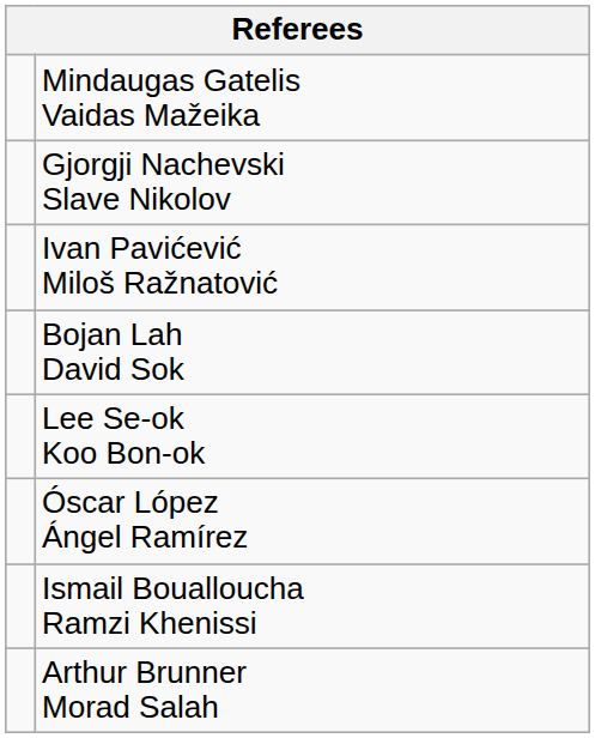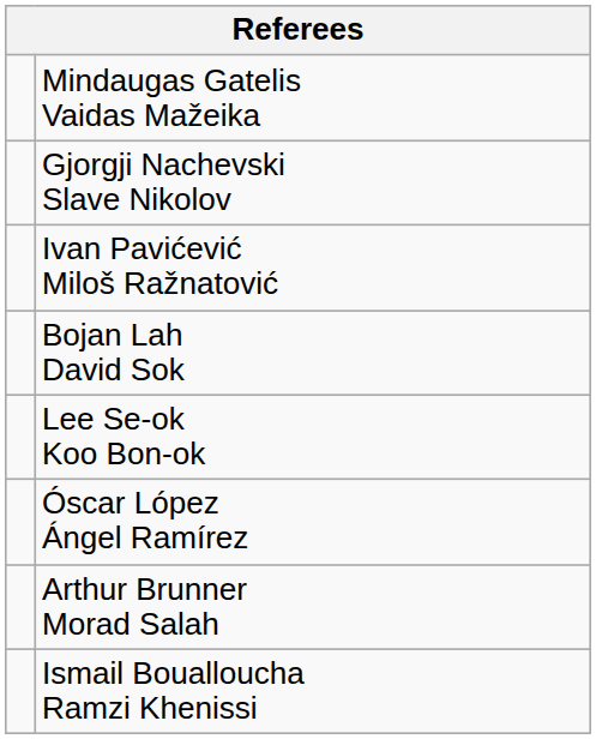rows swapped: Arthur Brunner Morad Salah <-> Ismail Boualloucha Ramzi Khenissi
